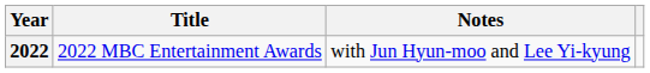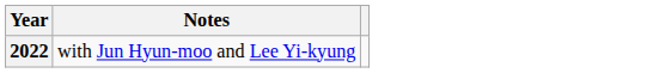- column: Title | 2022 MBC Entertainment Awards
